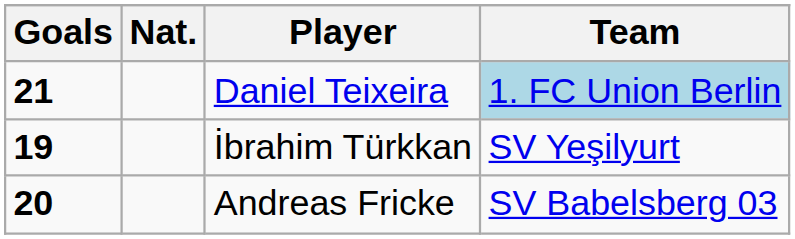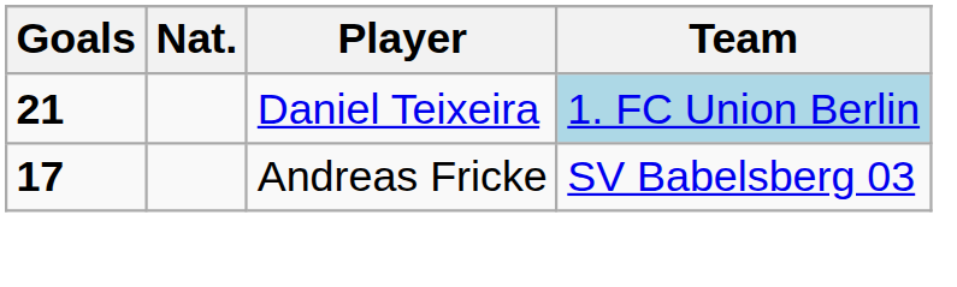- row: 19 | İbrahim Türkkan | SV Yeşilyurt
Andreas Fricke | Goals: 20 -> 17
